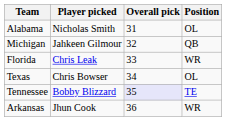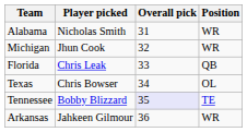Alabama | Position: OL -> WR
Michigan | Player picked: Jahkeen Gilmour -> Jhun Cook
Michigan | Position: QB -> WR
Florida | Position: WR -> QB
Arkansas | Player picked: Jhun Cook -> Jahkeen Gilmour
